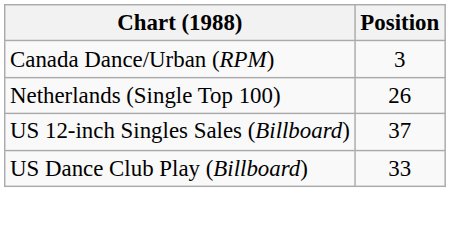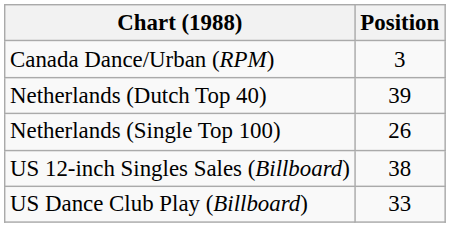+ row: Netherlands (Dutch Top 40) | 39
US 12-inch Singles Sales (Billboard) | Position: 37 -> 38
